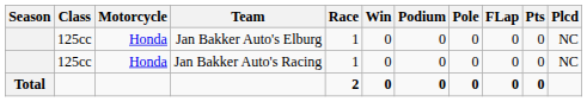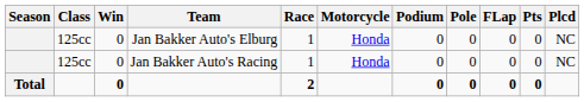columns swapped: Motorcycle <-> Win
